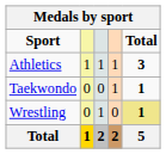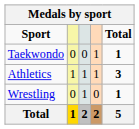rows swapped: Athletics <-> Taekwondo
Wrestling | Total: khaki background -> no background
